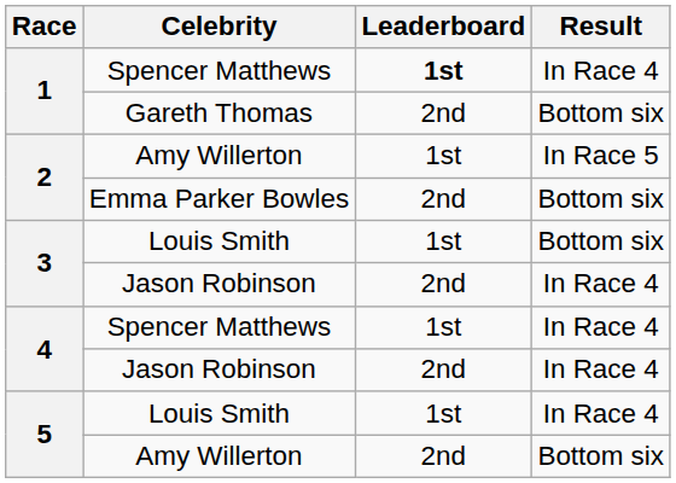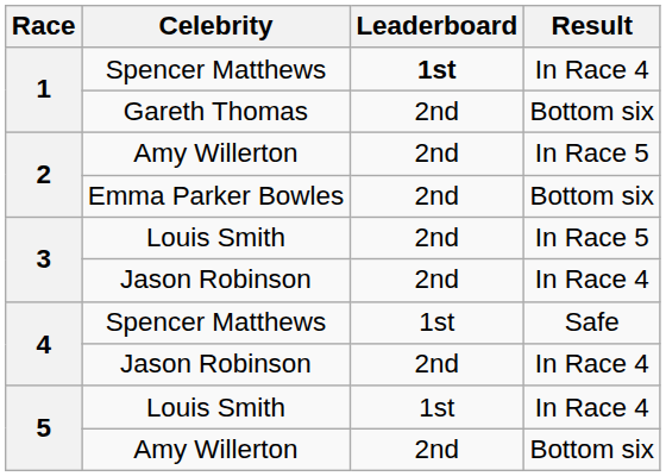2 / Amy Willerton | Leaderboard: 1st -> 2nd
3 / Louis Smith | Leaderboard: 1st -> 2nd
3 / Louis Smith | Result: Bottom six -> In Race 5
4 / Spencer Matthews | Result: In Race 4 -> Safe
